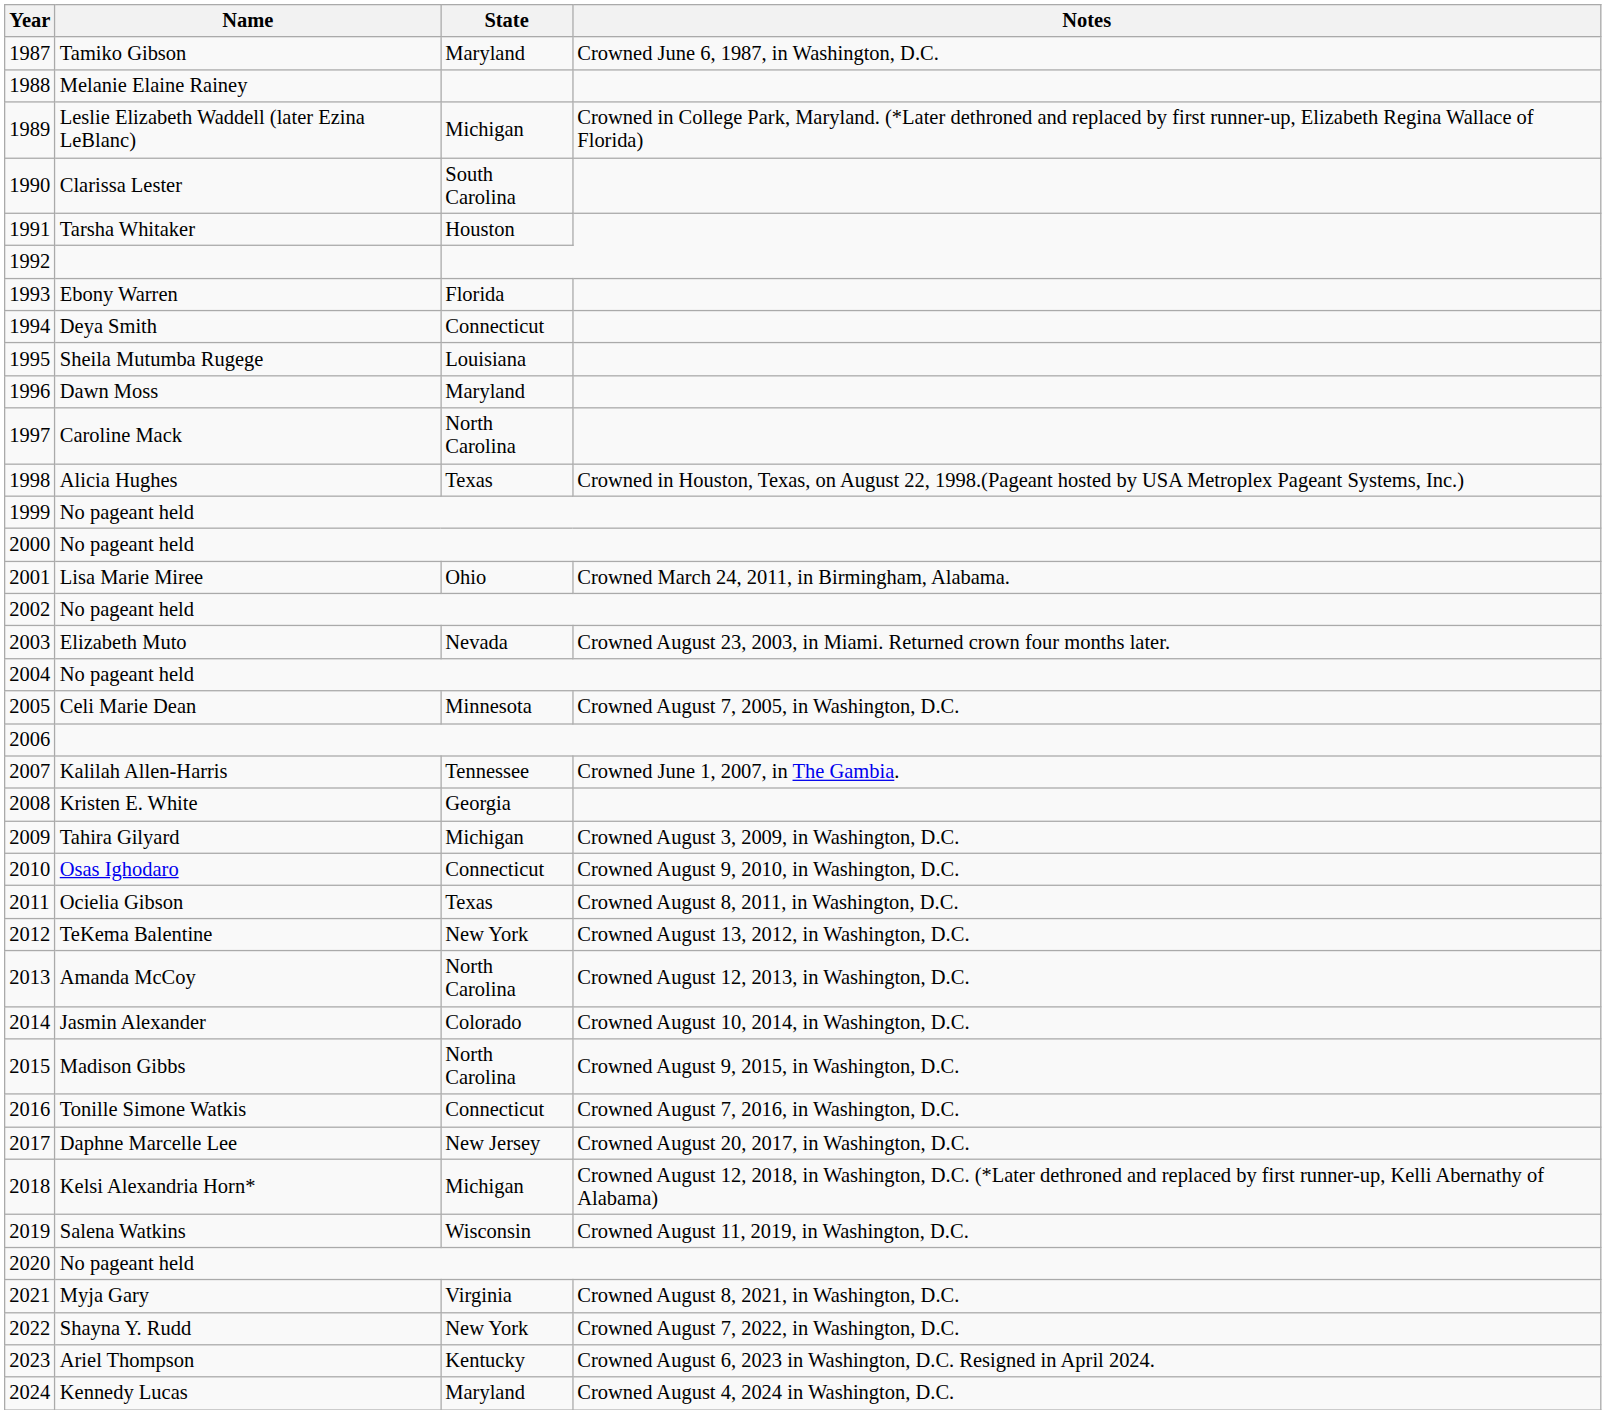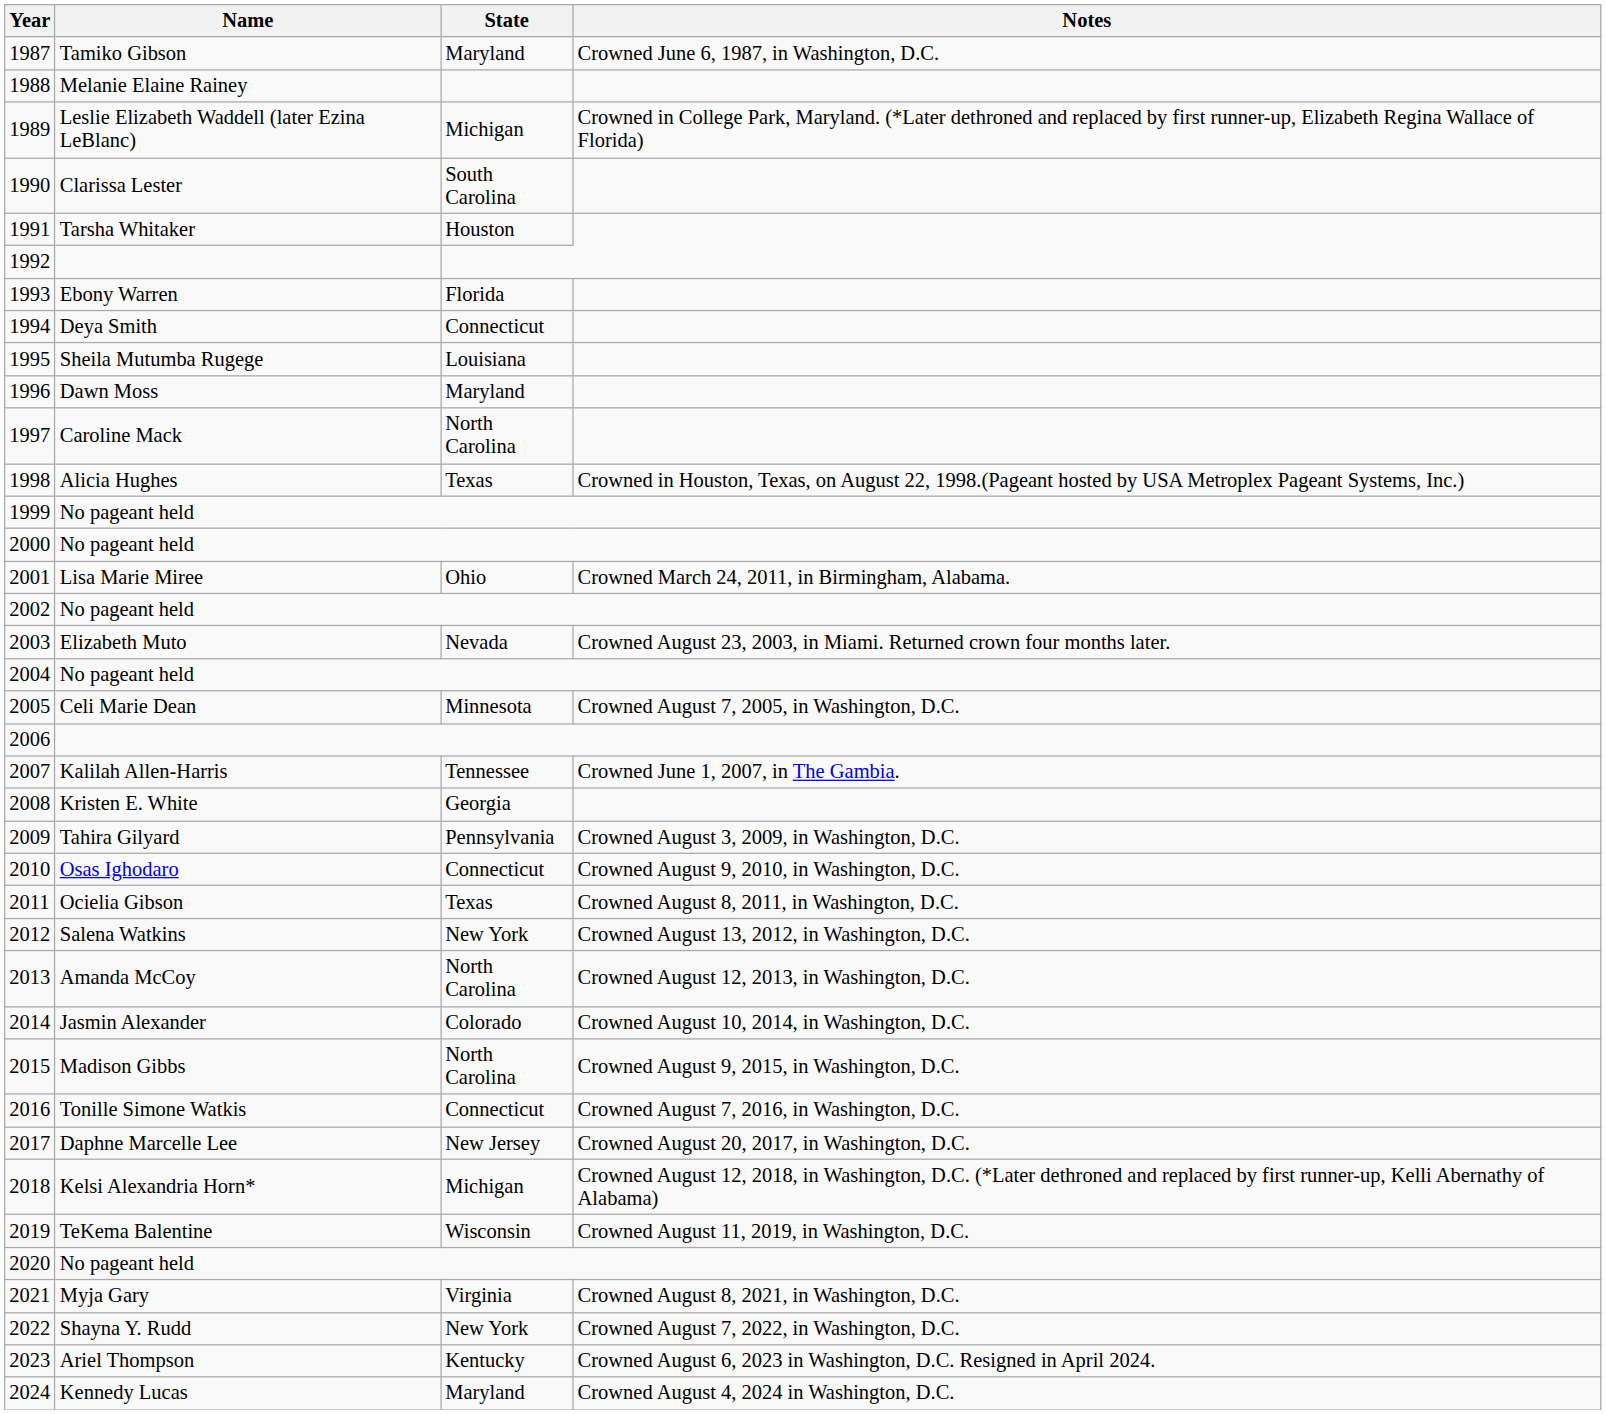2009 | State: Michigan -> Pennsylvania
2012 | Name: TeKema Balentine -> Salena Watkins
2019 | Name: Salena Watkins -> TeKema Balentine
